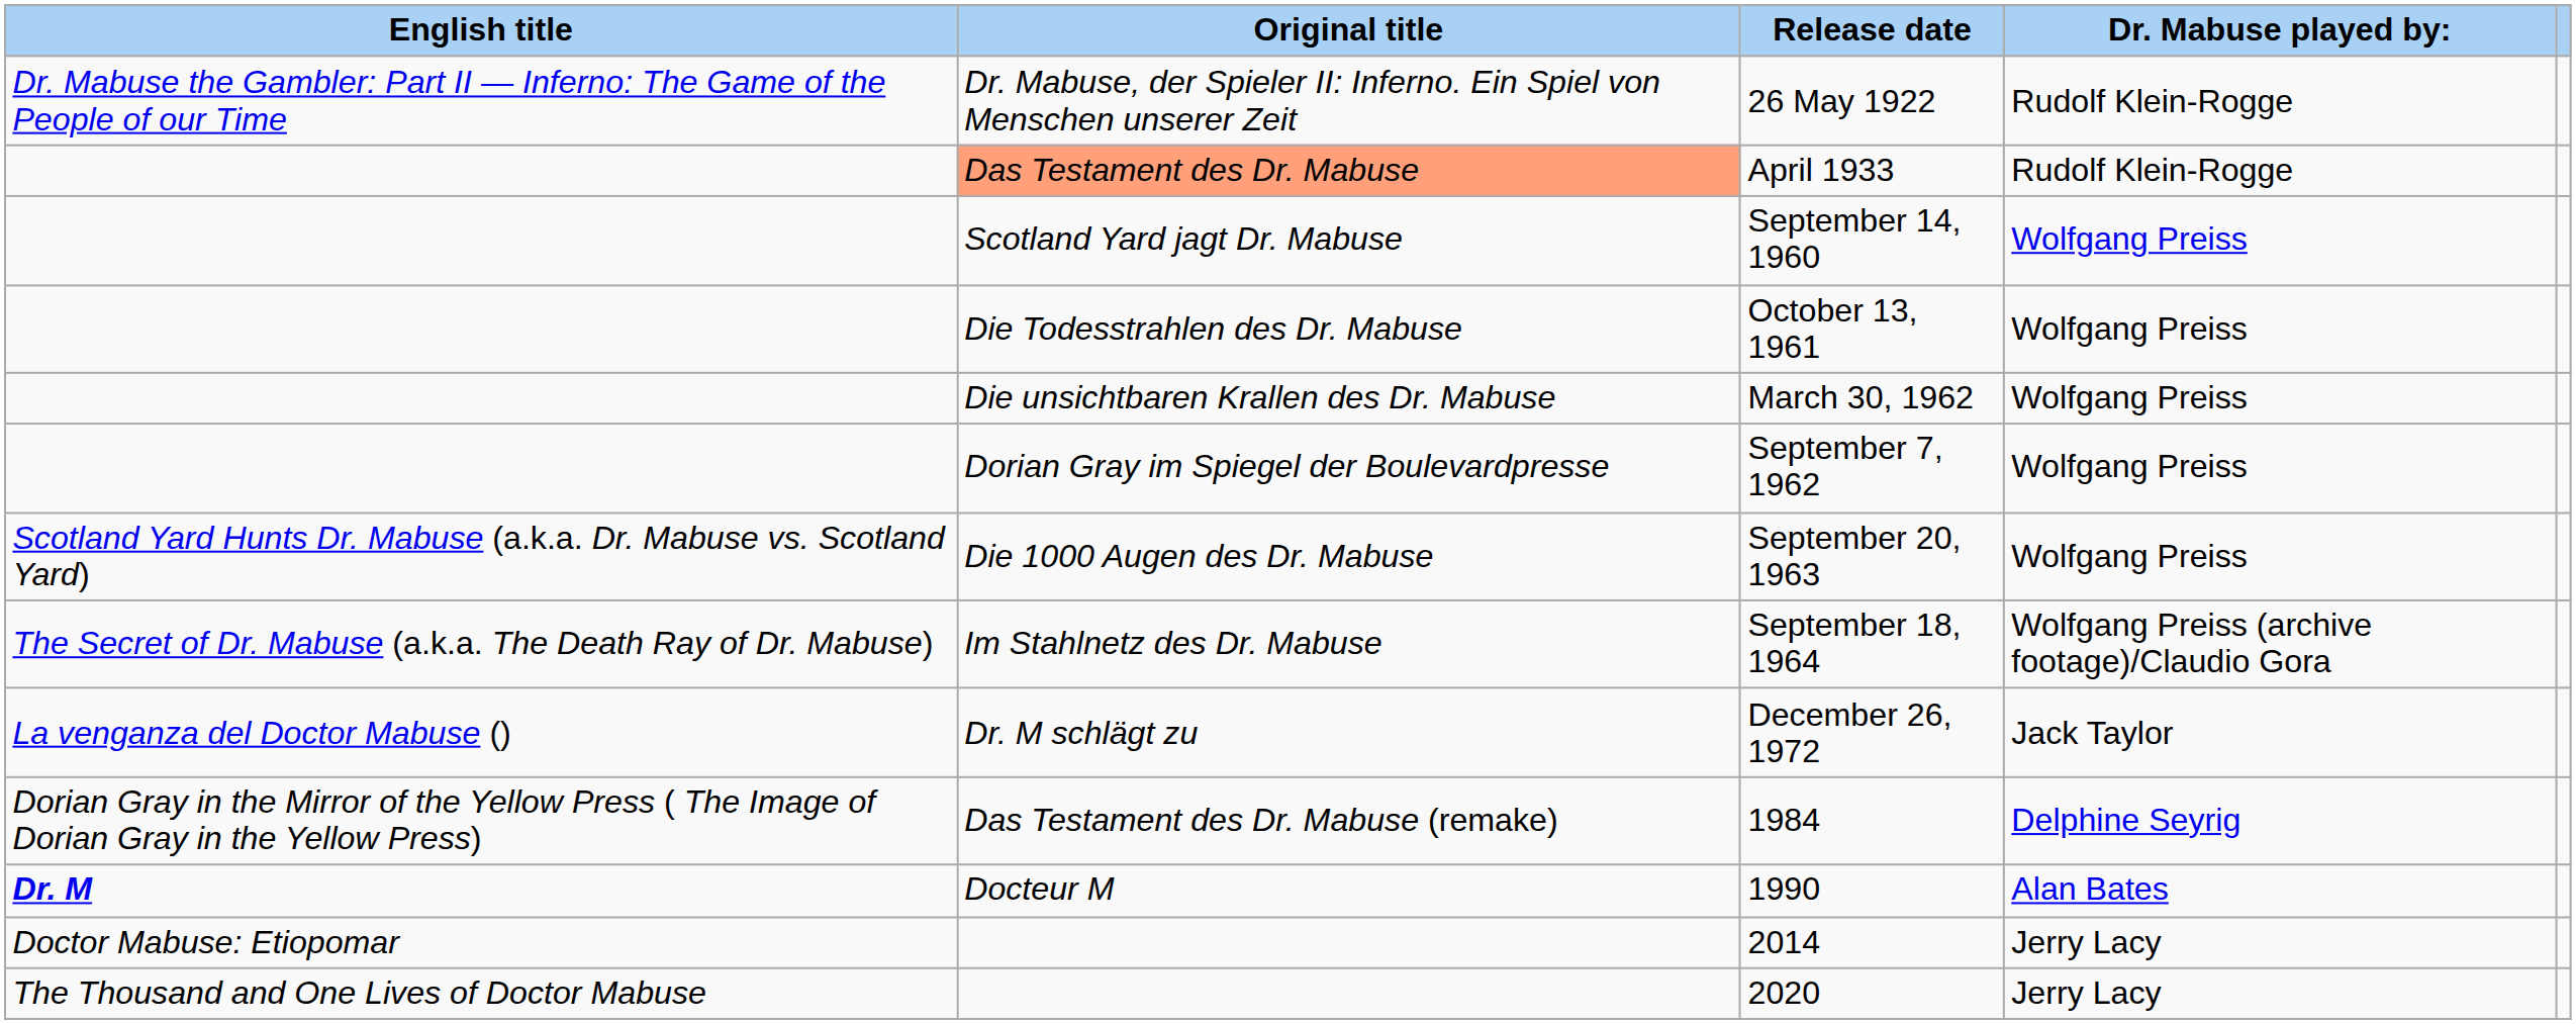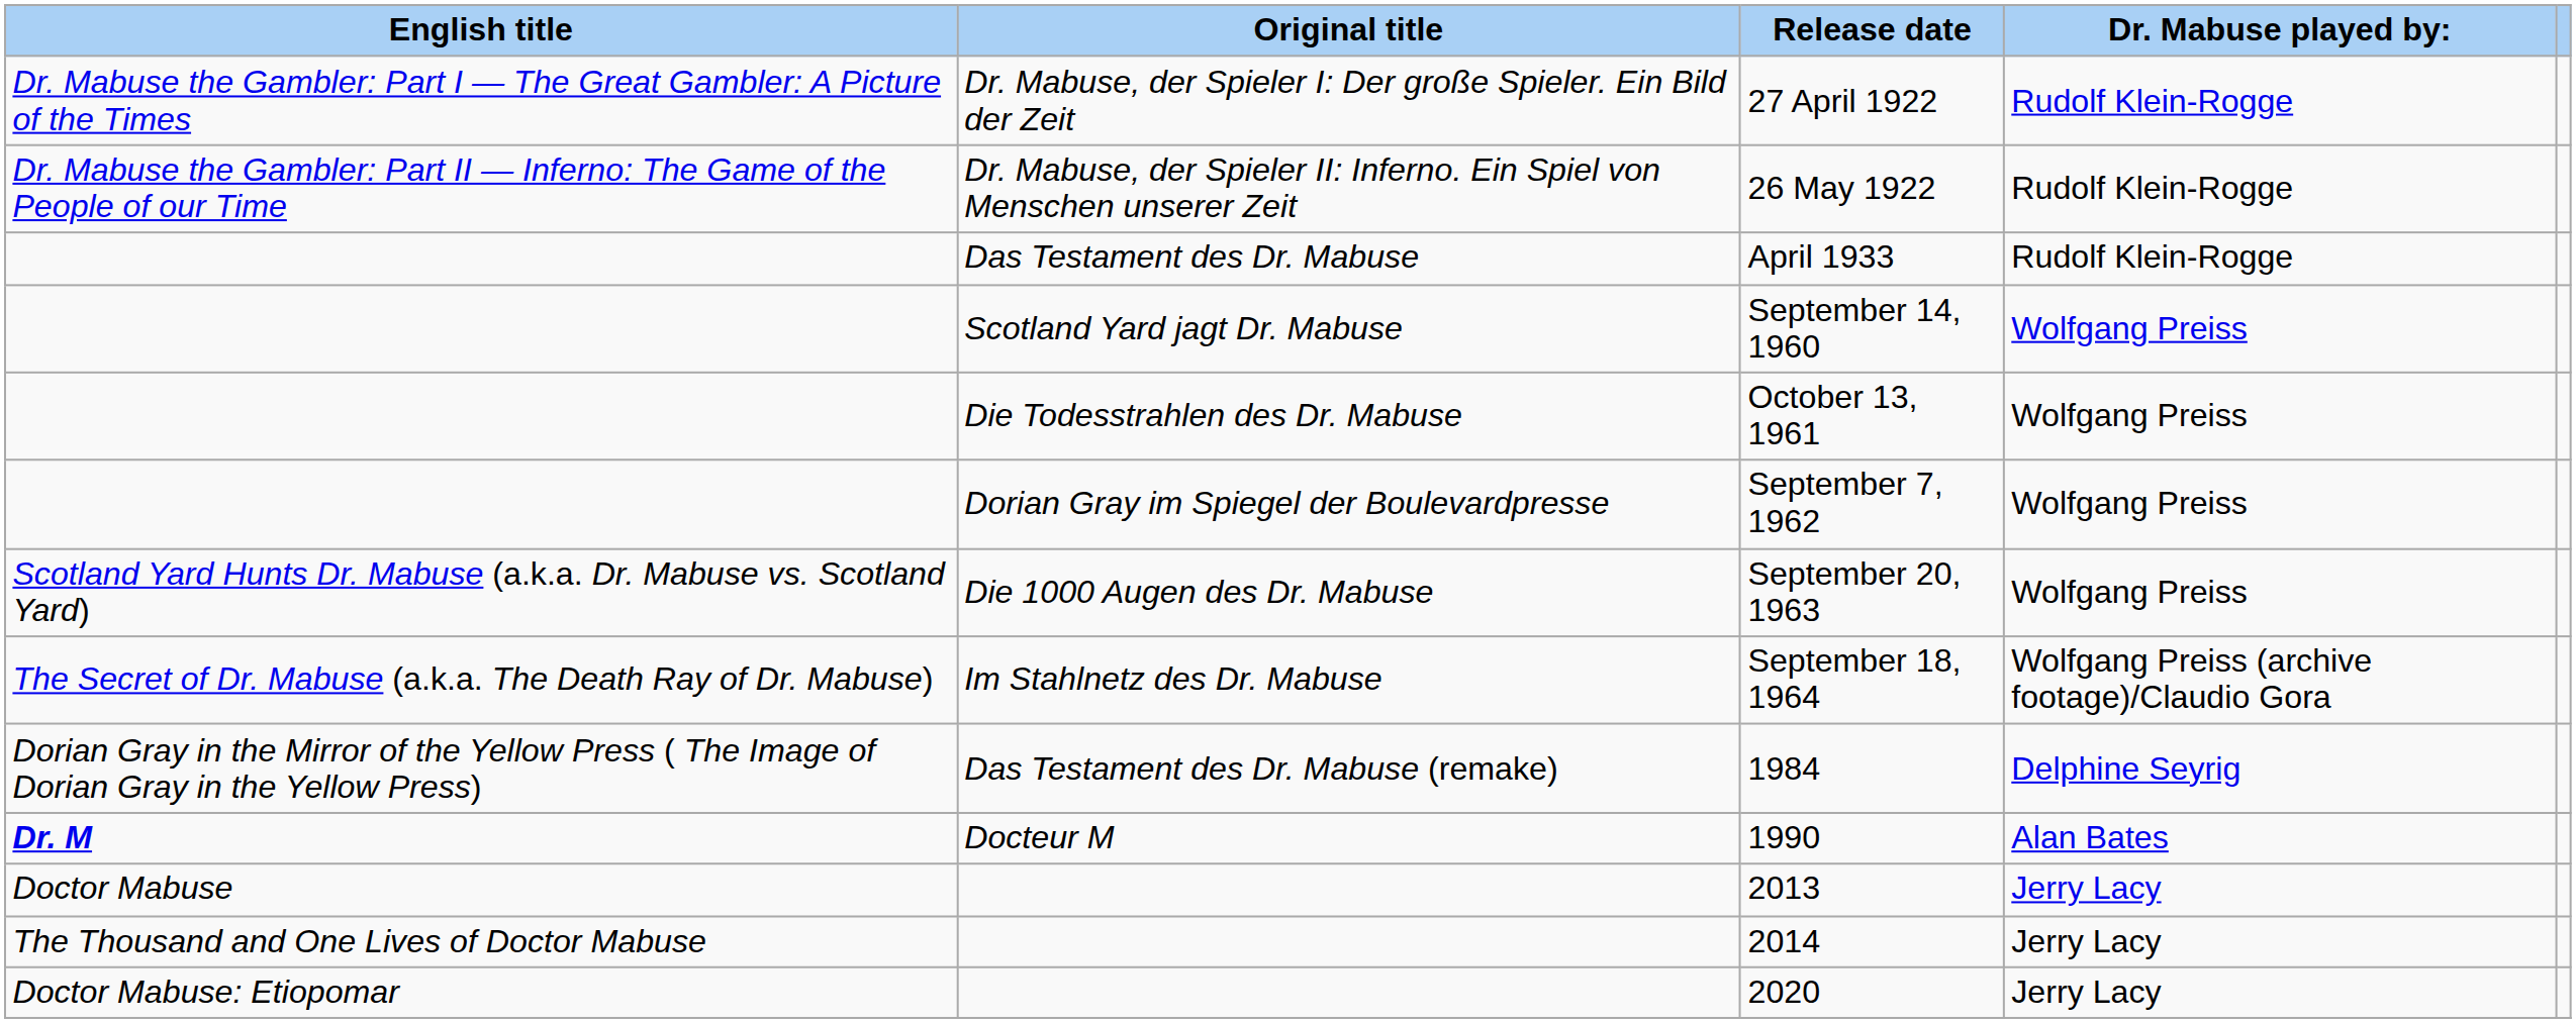+ row: Dr. Mabuse the Gambler: Part I — The Great Gambler: A Picture of the Times | Dr. Mabuse, der Spieler I: Der große Spieler. Ein Bild der Zeit | 27 April 1922 | Rudolf Klein-Rogge
April 1933 | Original title: lightsalmon background -> no background
- row: Die unsichtbaren Krallen des Dr. Mabuse | March 30, 1962 | Wolfgang Preiss
- row: La venganza del Doctor Mabuse () | Dr. M schlägt zu | December 26, 1972 | Jack Taylor
+ row: Doctor Mabuse | 2013 | Jerry Lacy
2014 | English title: Doctor Mabuse: Etiopomar -> The Thousand and One Lives of Doctor Mabuse
2020 | English title: The Thousand and One Lives of Doctor Mabuse -> Doctor Mabuse: Etiopomar
